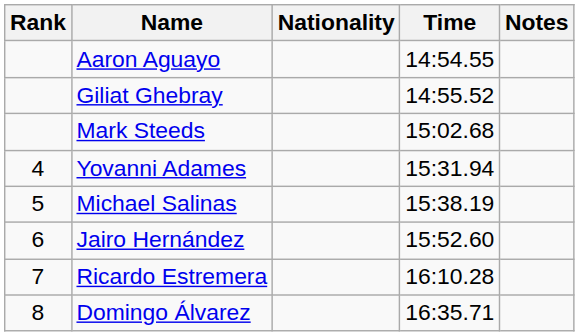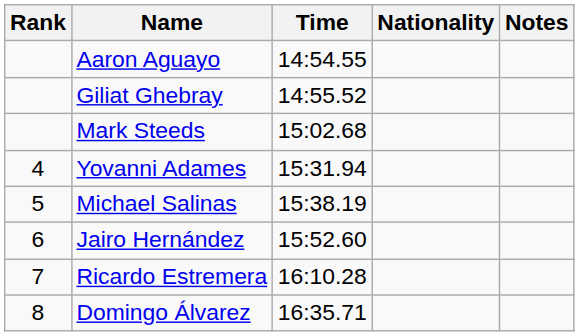columns swapped: Nationality <-> Time
